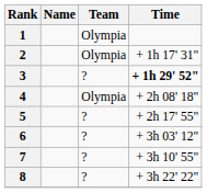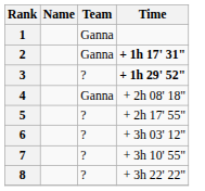1 | Team: Olympia -> Ganna
2 | Team: Olympia -> Ganna
2 | Time: normal -> bold
4 | Team: Olympia -> Ganna
